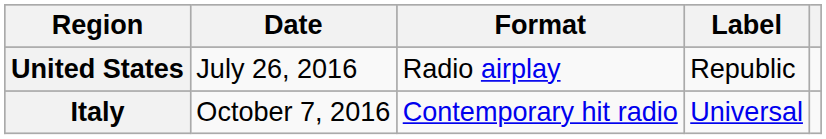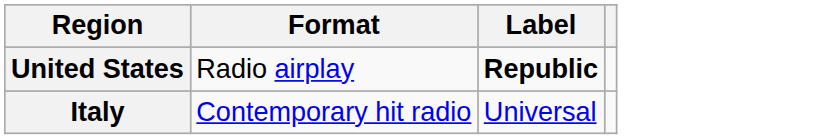- column: Date | July 26, 2016 | October 7, 2016
United States | Label: normal -> bold
